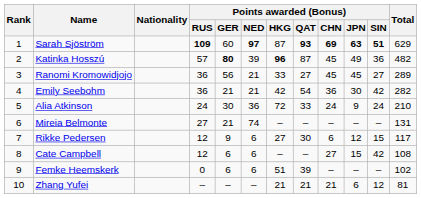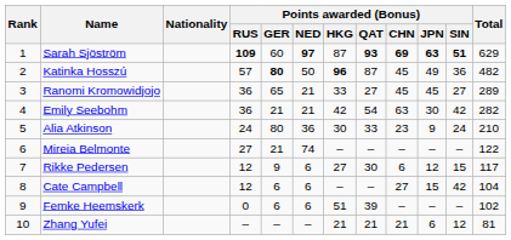Katinka Hosszú | Points awarded (Bonus) / NED: 39 -> 50
Ranomi Kromowidjojo | Points awarded (Bonus) / GER: 56 -> 65
Emily Seebohm | Points awarded (Bonus) / CHN: 36 -> 63
Alia Atkinson | Points awarded (Bonus) / GER: 30 -> 80
Alia Atkinson | Points awarded (Bonus) / HKG: 72 -> 30
Alia Atkinson | Points awarded (Bonus) / CHN: 24 -> 23
Mireia Belmonte | Total: 131 -> 122
Cate Campbell | Total: 108 -> 104
